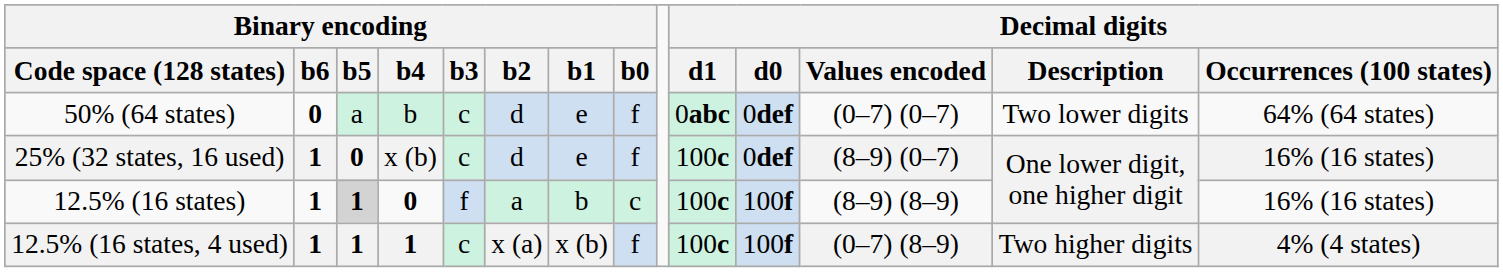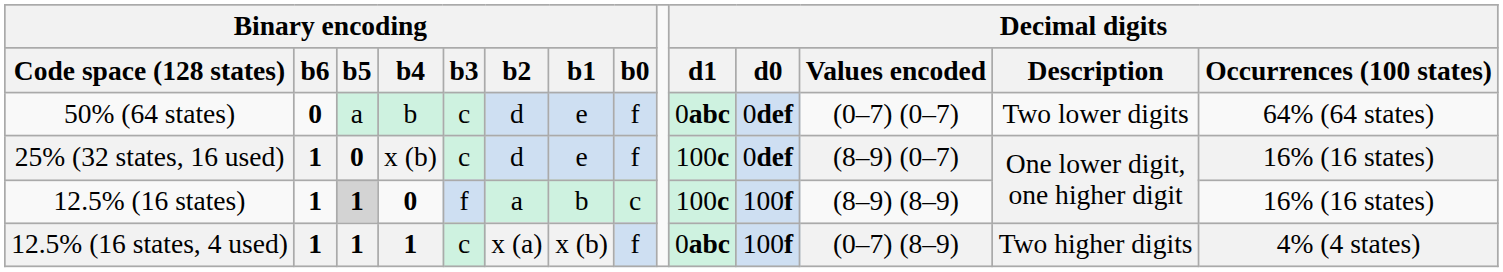12.5% (16 states, 4 used) | Decimal digits / d1: 100c -> 0abc
